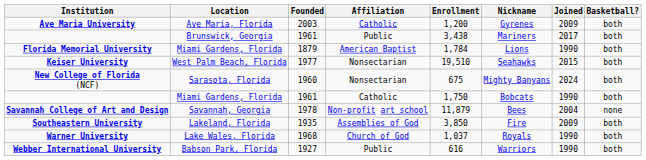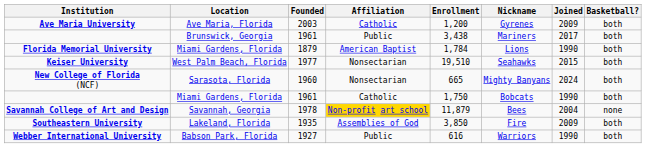New College of Florida (NCF) | Enrollment: 675 -> 665
Savannah College of Art and Design | Affiliation: no background -> gold background
- row: Warner University | Lake Wales, Florida | 1968 | Church of God | 1,037 | Royals | 1990 | both
